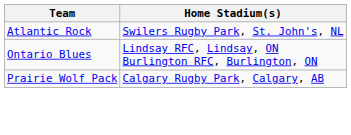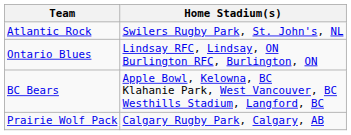+ row: BC Bears | Apple Bowl, Kelowna, BC Klahanie Park, West Vancouver, BC Westhills Stadium, Langford, BC
